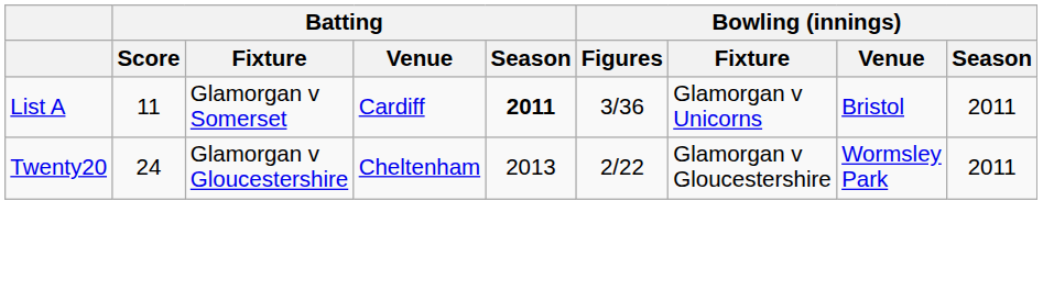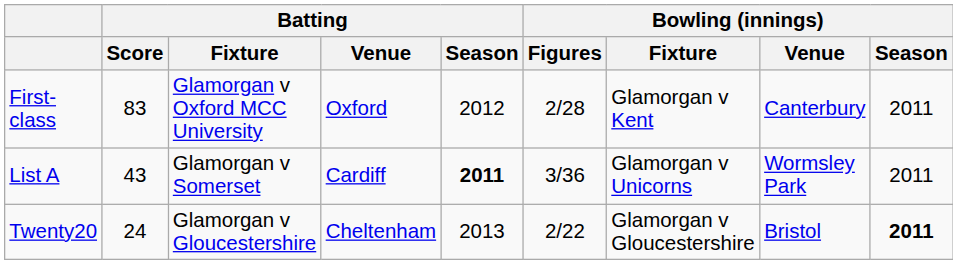+ row: First-class | 83 | Glamorgan v Oxford MCC University | Oxford | 2012 | 2/28 | Glamorgan v Kent | Canterbury | 2011
List A | Batting / Score: 11 -> 43
List A | Bowling (innings) / Venue: Bristol -> Wormsley Park
Twenty20 | Bowling (innings) / Venue: Wormsley Park -> Bristol
Twenty20 | Bowling (innings) / Season: normal -> bold
